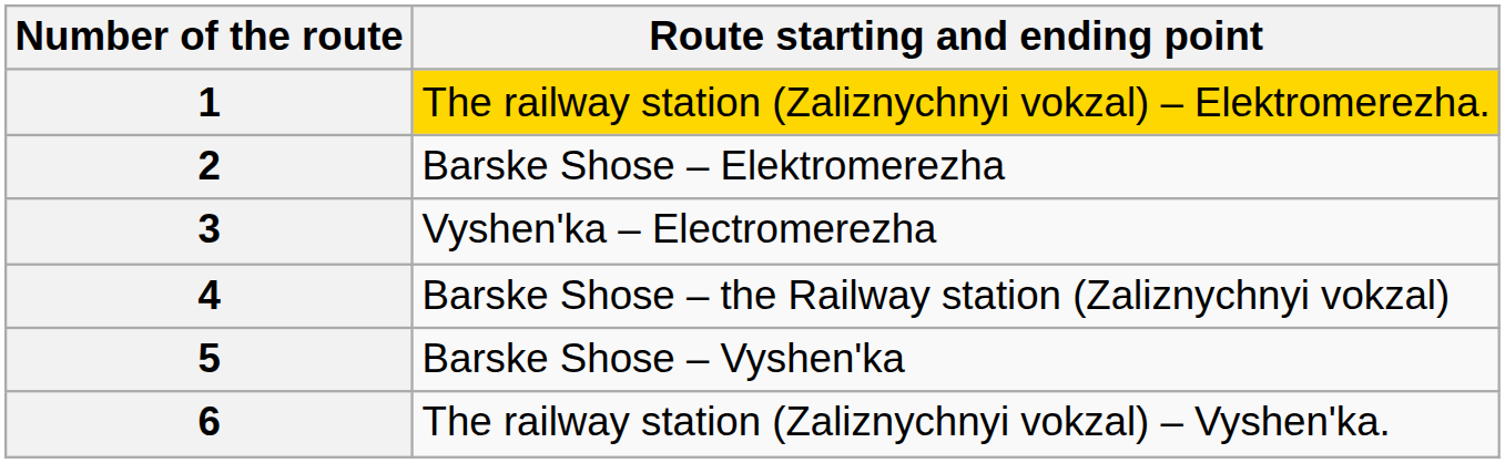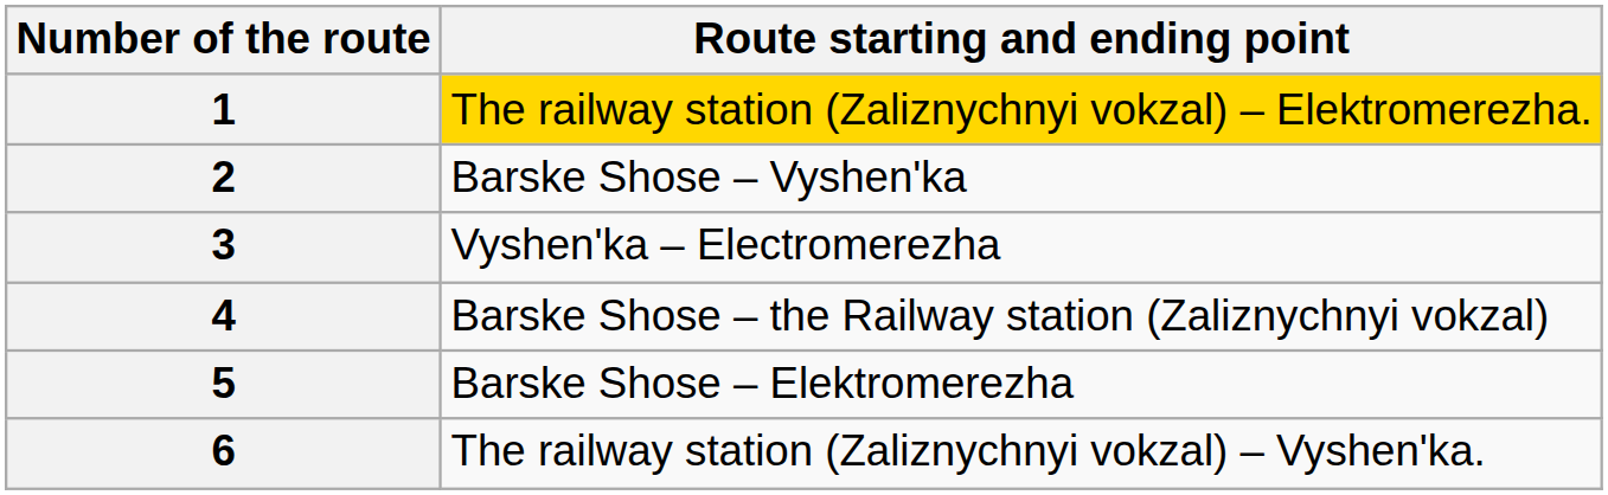2 | Route starting and ending point: Barske Shose – Elektromerezha -> Barske Shose – Vyshen'ka
5 | Route starting and ending point: Barske Shose – Vyshen'ka -> Barske Shose – Elektromerezha
